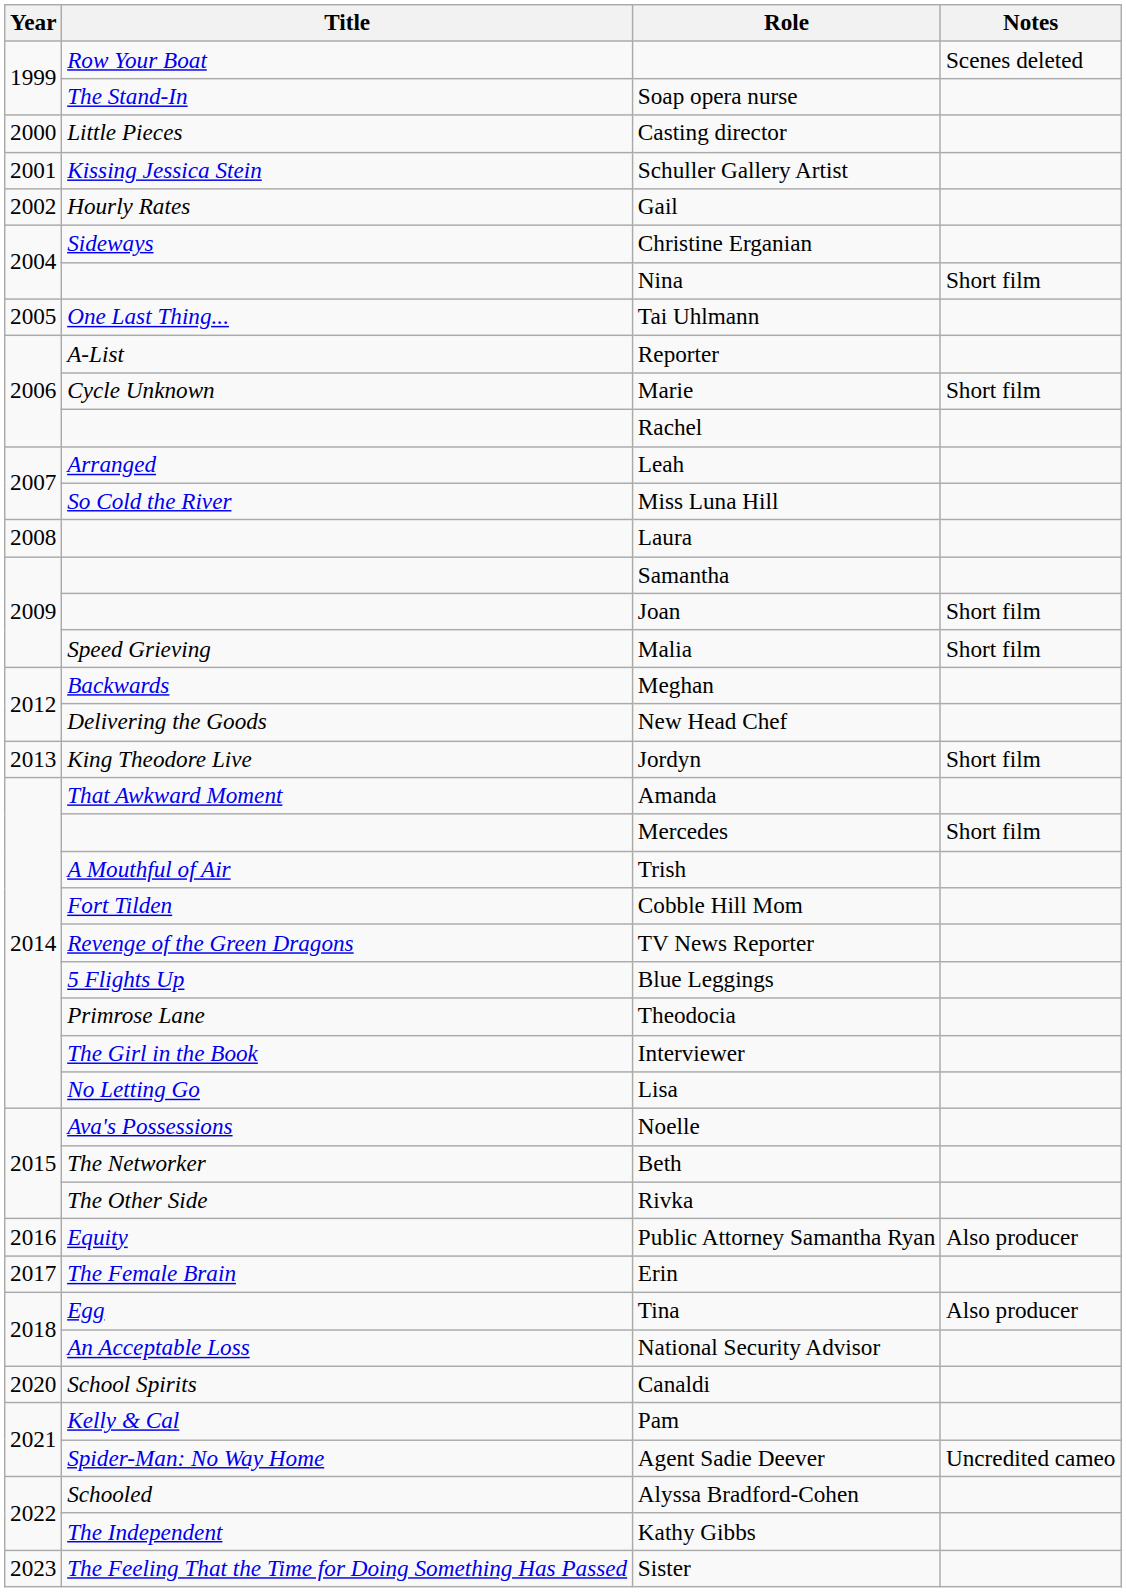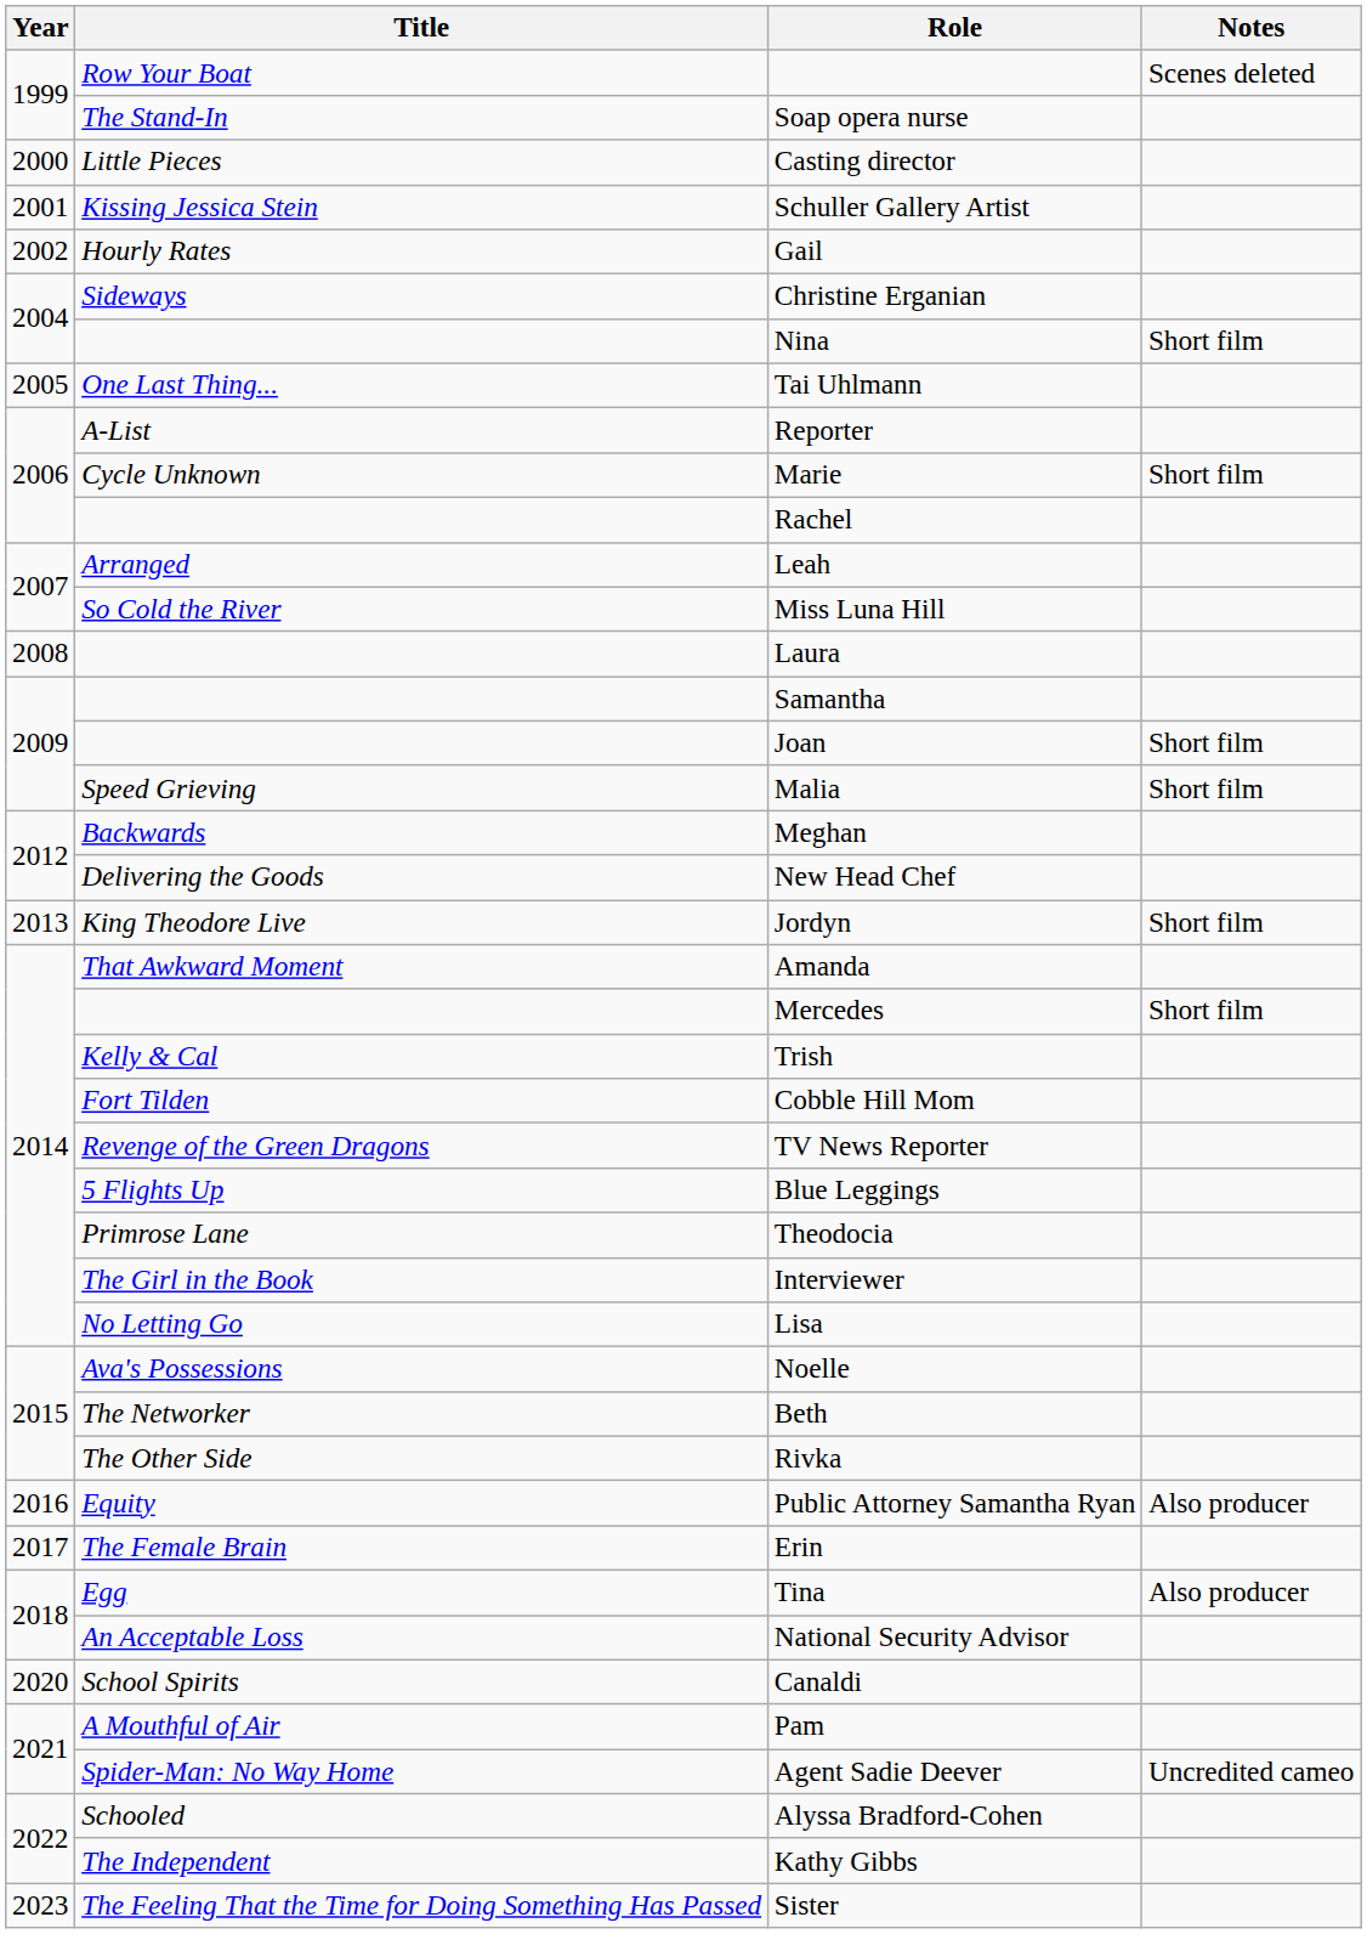Trish | Title: A Mouthful of Air -> Kelly & Cal
Pam | Title: Kelly & Cal -> A Mouthful of Air
